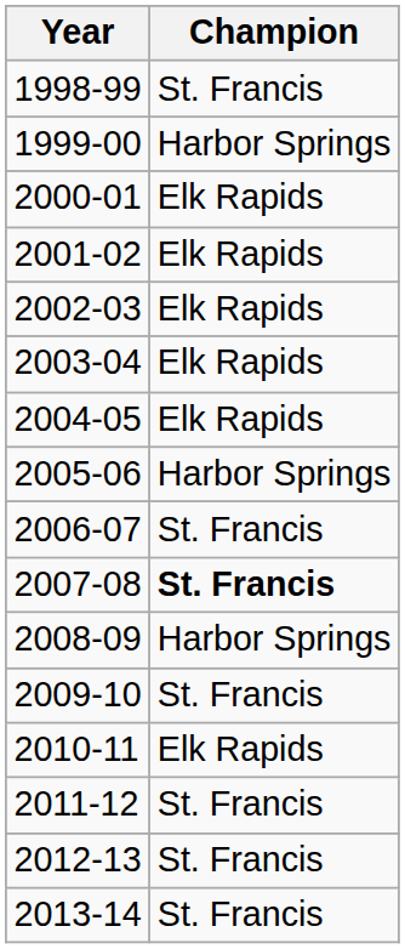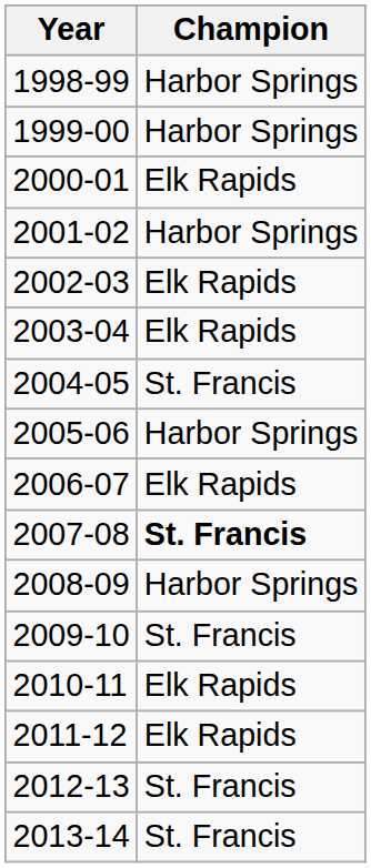1998-99 | Champion: St. Francis -> Harbor Springs
2001-02 | Champion: Elk Rapids -> Harbor Springs
2004-05 | Champion: Elk Rapids -> St. Francis
2006-07 | Champion: St. Francis -> Elk Rapids
2011-12 | Champion: St. Francis -> Elk Rapids
